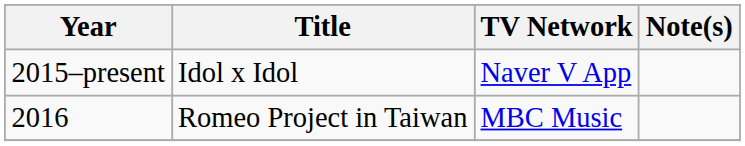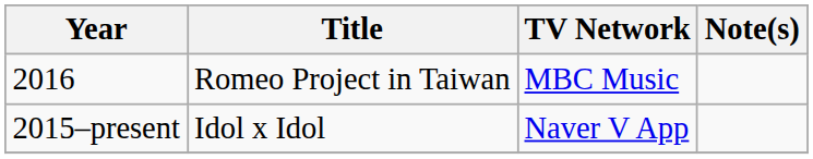rows swapped: 2015–present <-> 2016
